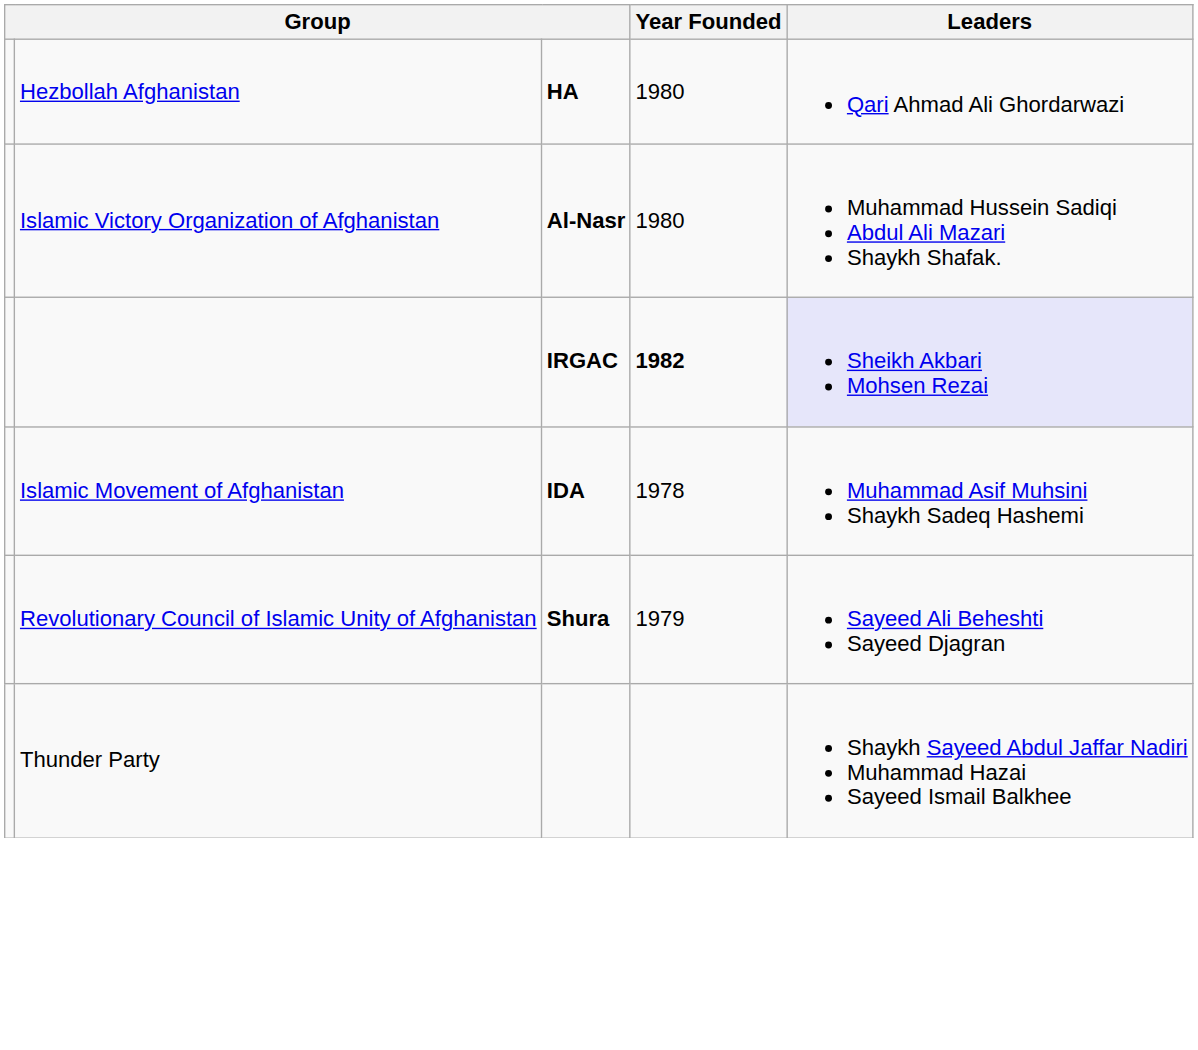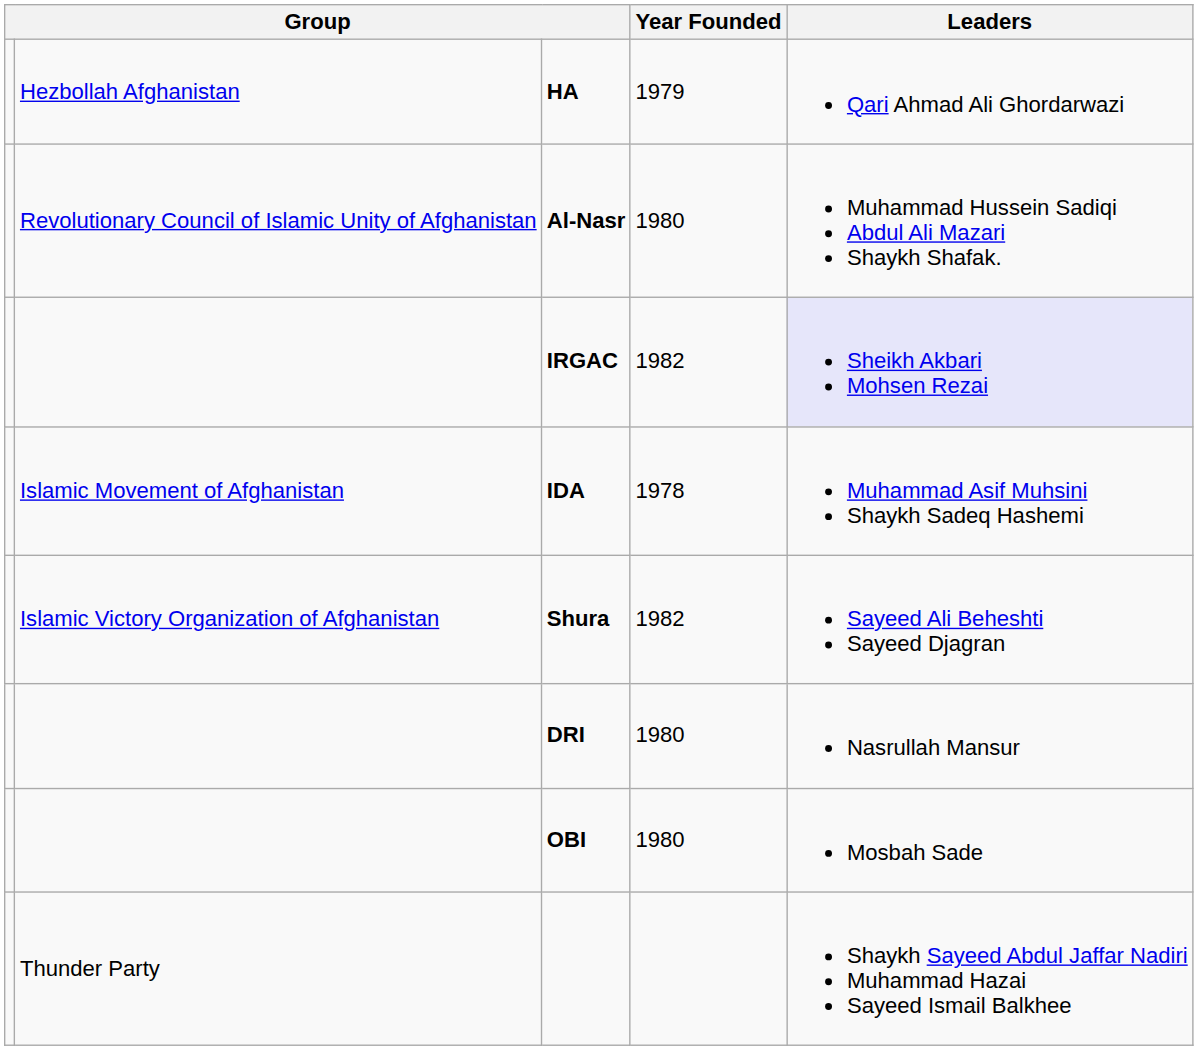HA | Year Founded: 1980 -> 1979
Al-Nasr | column 2: Islamic Victory Organization of Afghanistan -> Revolutionary Council of Islamic Unity of Afghanistan
IRGAC | Year Founded: bold -> normal
Shura | column 2: Revolutionary Council of Islamic Unity of Afghanistan -> Islamic Victory Organization of Afghanistan
Shura | Year Founded: 1979 -> 1982
+ row: DRI | 1980 | Nasrullah Mansur
+ row: OBI | 1980 | Mosbah Sade
